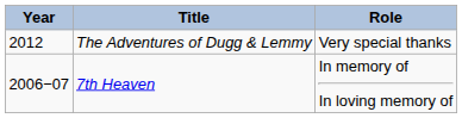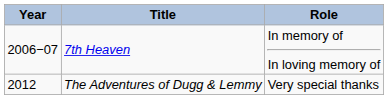rows swapped: 7th Heaven <-> The Adventures of Dugg & Lemmy
